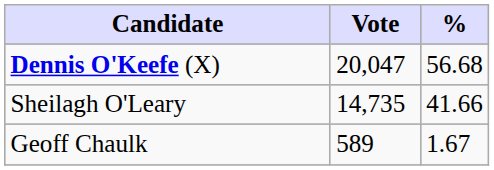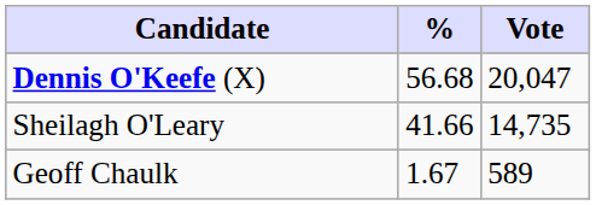columns swapped: Vote <-> %
